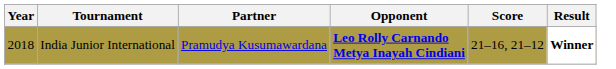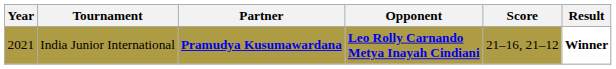India Junior International | Year: 2018 -> 2021
India Junior International | Partner: normal -> bold
